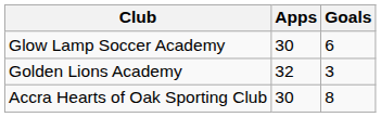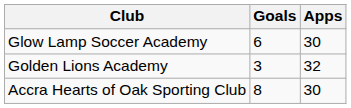columns swapped: Apps <-> Goals
